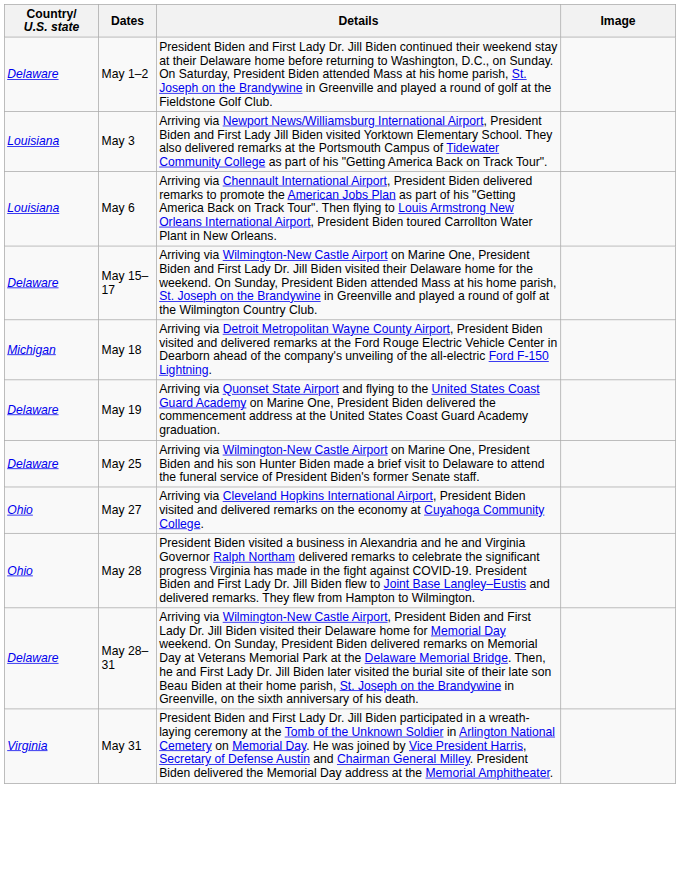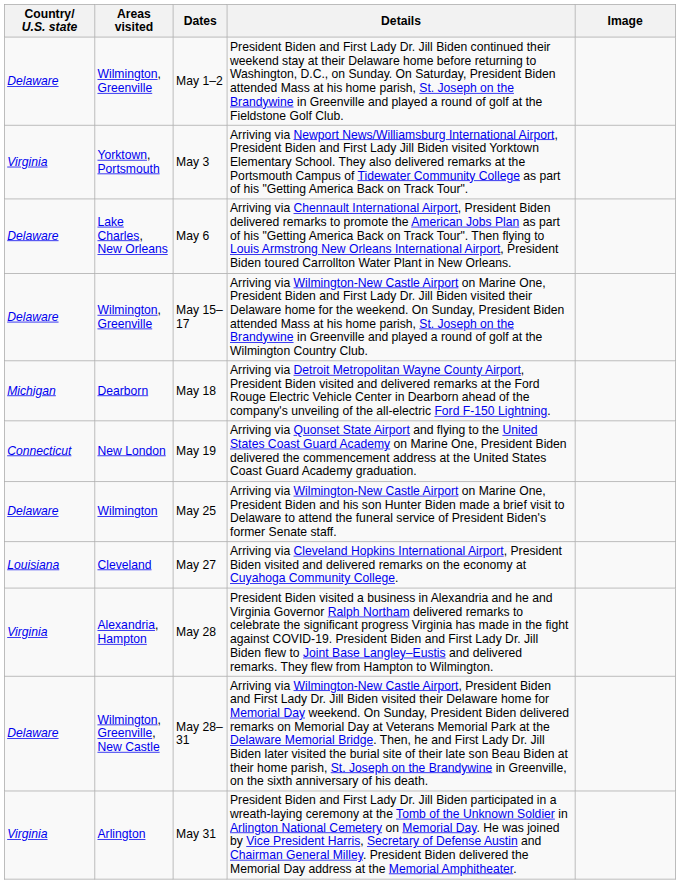+ column: Areas visited | Wilmington, Greenville | Yorktown, Portsmouth | Lake Charles, New Orleans | Wilmington, Greenville | Dearborn | New London | Wilmington | Cleveland | Alexandria, Hampton | Wilmington, Greenville, New Castle | Arlington
May 3 | Country/ U.S. state: Louisiana -> Virginia
May 6 | Country/ U.S. state: Louisiana -> Delaware
May 19 | Country/ U.S. state: Delaware -> Connecticut
May 27 | Country/ U.S. state: Ohio -> Louisiana
May 28 | Country/ U.S. state: Ohio -> Virginia
